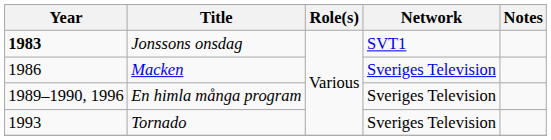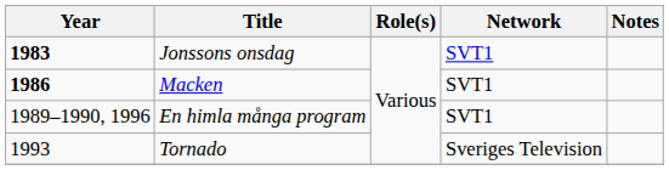Macken | Year: normal -> bold
Macken | Network: Sveriges Television -> SVT1
En himla många program | Network: Sveriges Television -> SVT1
